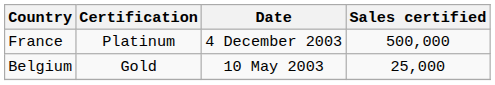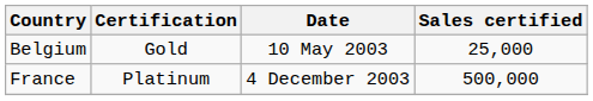rows swapped: Belgium <-> France
